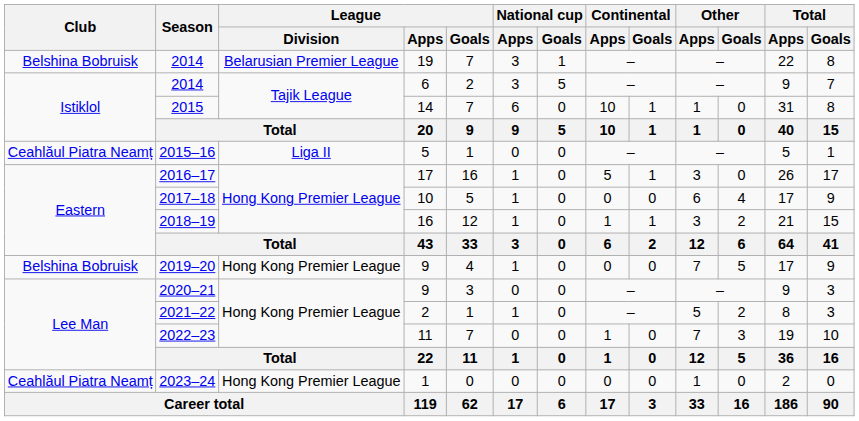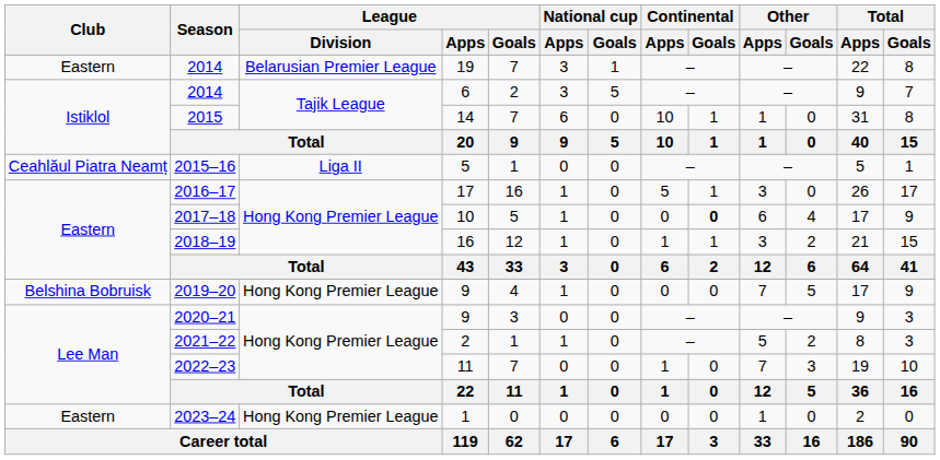2014 / 19 | Club: Belshina Bobruisk -> Eastern
2017–18 | Continental / Goals: normal -> bold
2023–24 | Club: Ceahlăul Piatra Neamț -> Eastern
